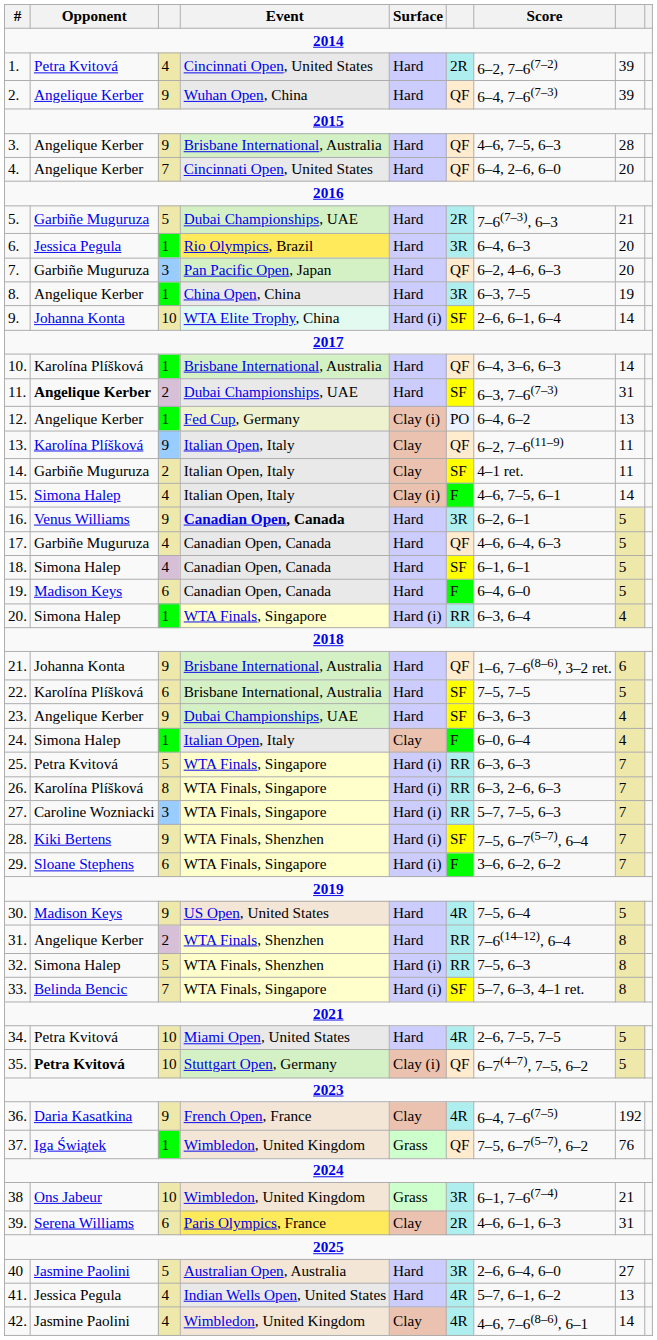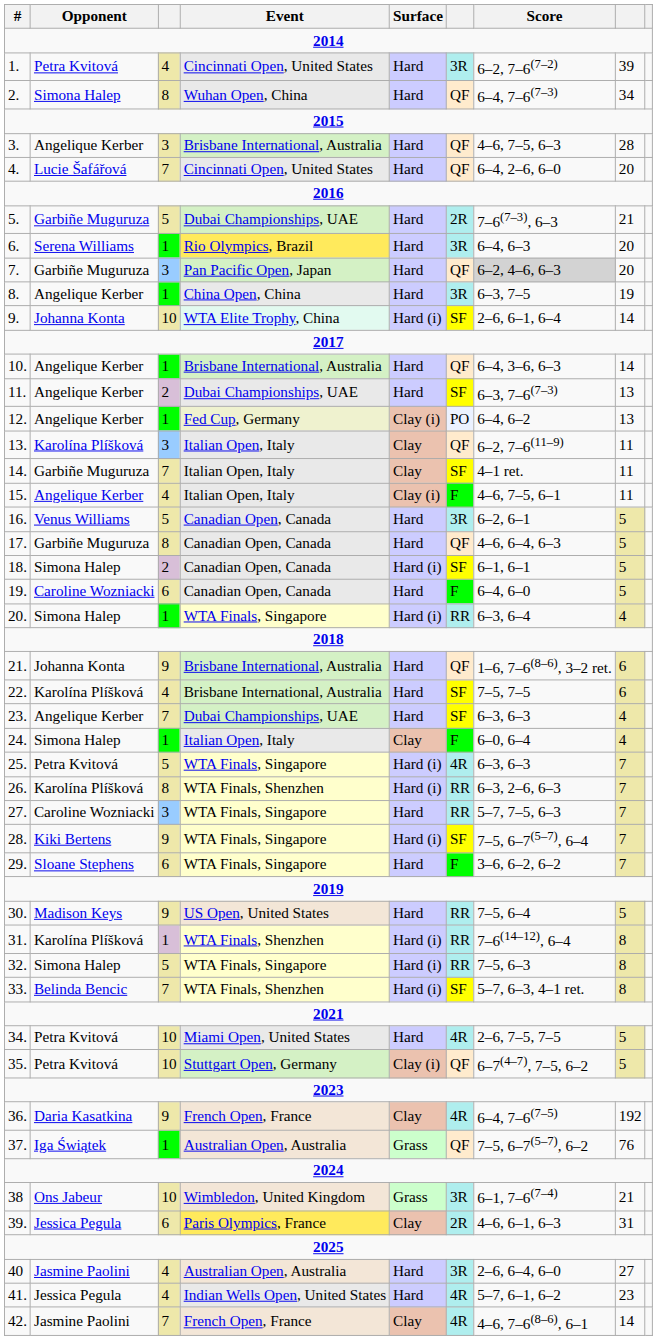1. | column 6: 2R -> 3R
2. | Opponent: Angelique Kerber -> Simona Halep
2. | column 3: 9 -> 8
2. | column 8: 39 -> 34
3. | column 3: 9 -> 3
4. | Opponent: Angelique Kerber -> Lucie Šafářová
6. | Opponent: Jessica Pegula -> Serena Williams
7. | Score: no background -> lightgrey background
10. | Opponent: Karolína Plíšková -> Angelique Kerber
11. | Opponent: bold -> normal
11. | column 8: 31 -> 13
13. | column 3: 9 -> 3
14. | column 3: 2 -> 7
15. | Opponent: Simona Halep -> Angelique Kerber
15. | column 8: 14 -> 11
16. | column 3: 9 -> 5
16. | Event: bold -> normal
17. | column 3: 4 -> 8
18. | column 3: 4 -> 2
18. | Surface: Hard -> Hard (i)
19. | Opponent: Madison Keys -> Caroline Wozniacki
22. | column 3: 6 -> 4
22. | column 8: 5 -> 6
23. | column 3: 9 -> 7
25. | column 6: RR -> 4R
26. | Event: WTA Finals, Singapore -> WTA Finals, Shenzhen
27. | Surface: Hard (i) -> Hard
28. | Event: WTA Finals, Shenzhen -> WTA Finals, Singapore
29. | Surface: Hard (i) -> Hard
30. | column 6: 4R -> RR
31. | Opponent: Angelique Kerber -> Karolína Plíšková
31. | column 3: 2 -> 1
31. | Surface: Hard -> Hard (i)
32. | Event: WTA Finals, Shenzhen -> WTA Finals, Singapore
33. | Event: WTA Finals, Singapore -> WTA Finals, Shenzhen
35. | Opponent: bold -> normal
37. | Event: Wimbledon, United Kingdom -> Australian Open, Australia
39. | Opponent: Serena Williams -> Jessica Pegula
40 | column 3: 5 -> 4
41. | column 8: 13 -> 23
42. | column 3: 4 -> 7
42. | Event: Wimbledon, United Kingdom -> French Open, France
